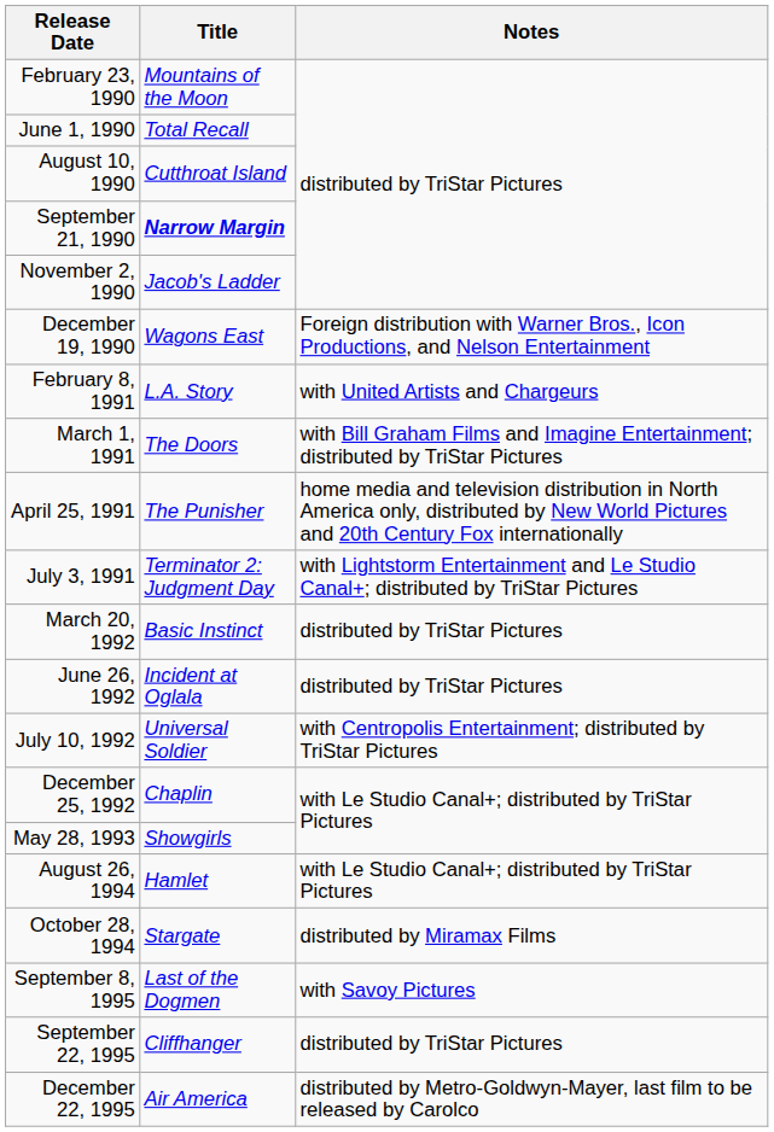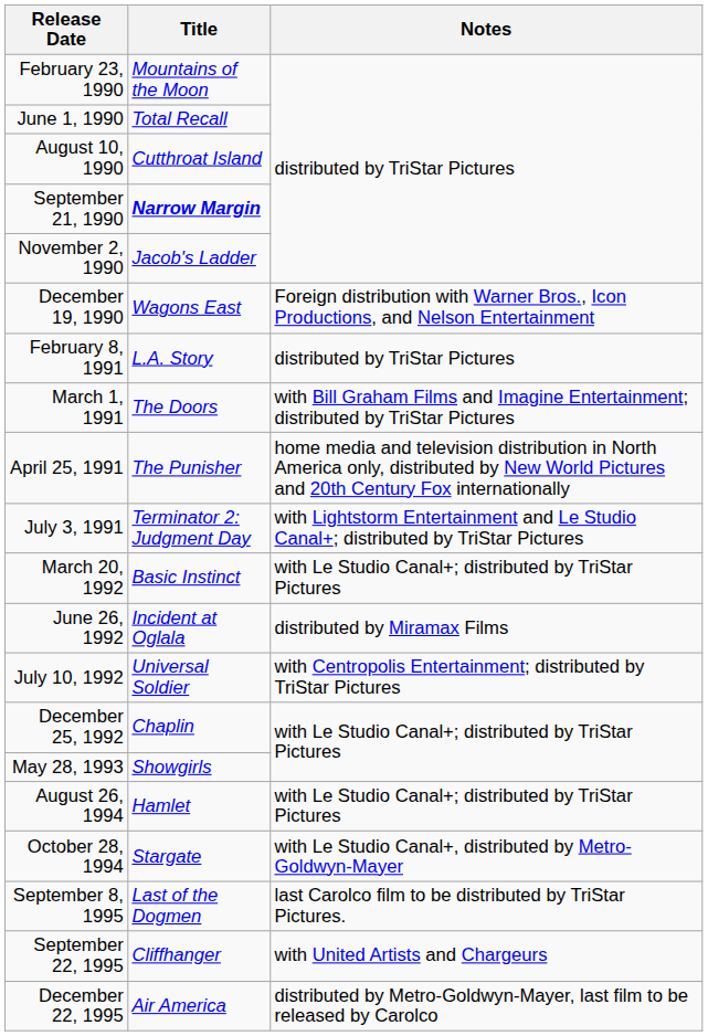February 8, 1991 | Notes: with United Artists and Chargeurs -> distributed by TriStar Pictures
March 20, 1992 | Notes: distributed by TriStar Pictures -> with Le Studio Canal+; distributed by TriStar Pictures
June 26, 1992 | Notes: distributed by TriStar Pictures -> distributed by Miramax Films
October 28, 1994 | Notes: distributed by Miramax Films -> with Le Studio Canal+, distributed by Metro-Goldwyn-Mayer
September 8, 1995 | Notes: with Savoy Pictures -> last Carolco film to be distributed by TriStar Pictures.
September 22, 1995 | Notes: distributed by TriStar Pictures -> with United Artists and Chargeurs
